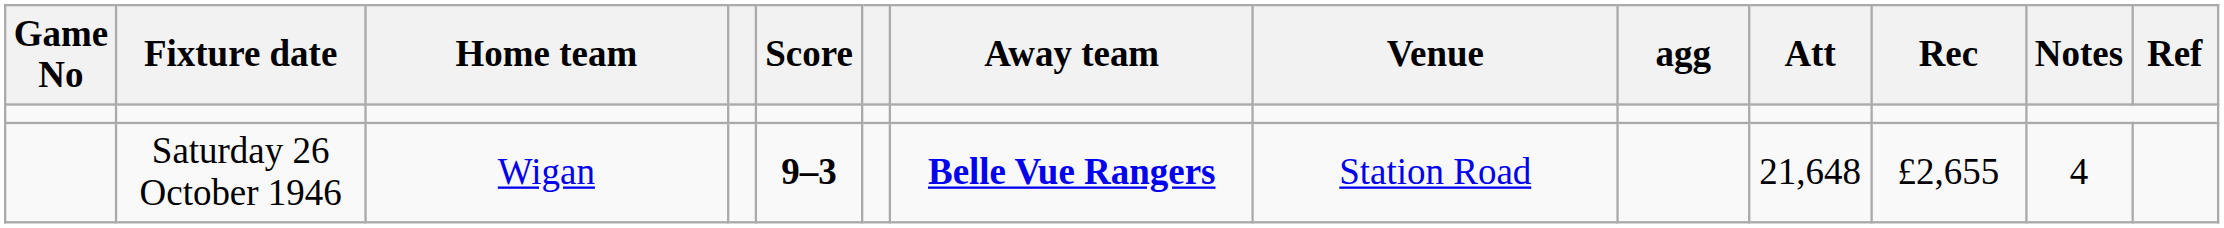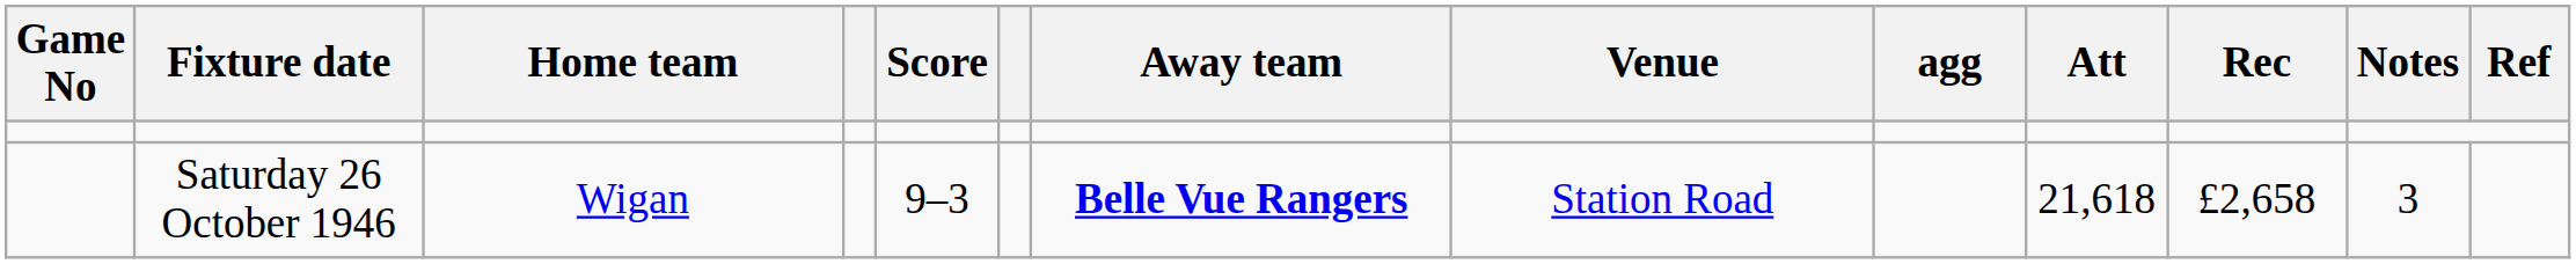Saturday 26 October 1946 | Score: bold -> normal
Saturday 26 October 1946 | Att: 21,648 -> 21,618
Saturday 26 October 1946 | Rec: £2,655 -> £2,658
Saturday 26 October 1946 | Notes: 4 -> 3
